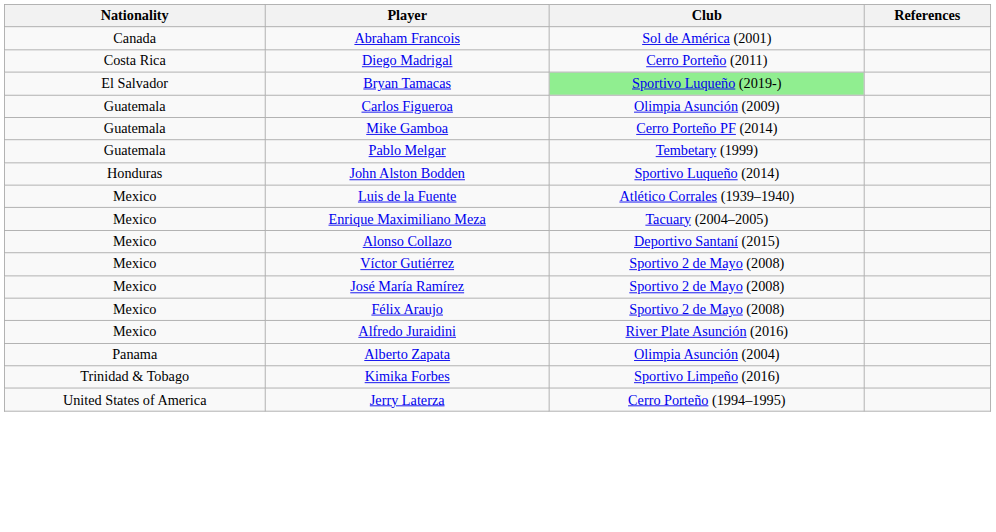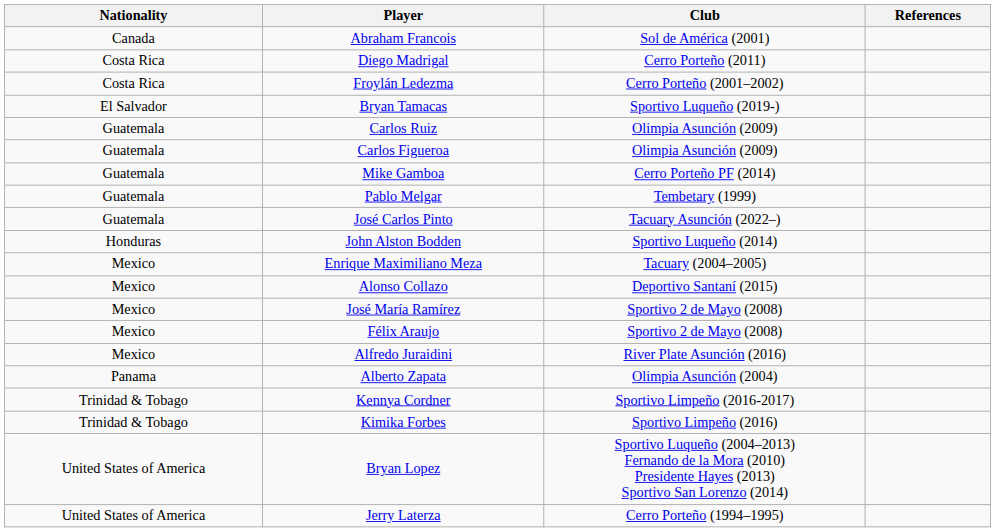+ row: Costa Rica | Froylán Ledezma | Cerro Porteño (2001–2002)
Bryan Tamacas | Club: lightgreen background -> no background
+ row: Guatemala | Carlos Ruiz | Olimpia Asunción (2009)
+ row: Guatemala | José Carlos Pinto | Tacuary Asunción (2022–)
- row: Mexico | Luis de la Fuente | Atlético Corrales (1939–1940)
- row: Mexico | Víctor Gutiérrez | Sportivo 2 de Mayo (2008)
+ row: Trinidad & Tobago | Kennya Cordner | Sportivo Limpeño (2016-2017)
+ row: United States of America | Bryan Lopez | Sportivo Luqueño (2004–2013) Fernando de la Mora (2010) Presidente Hayes (2013) Sportivo San Lorenzo (2014)
